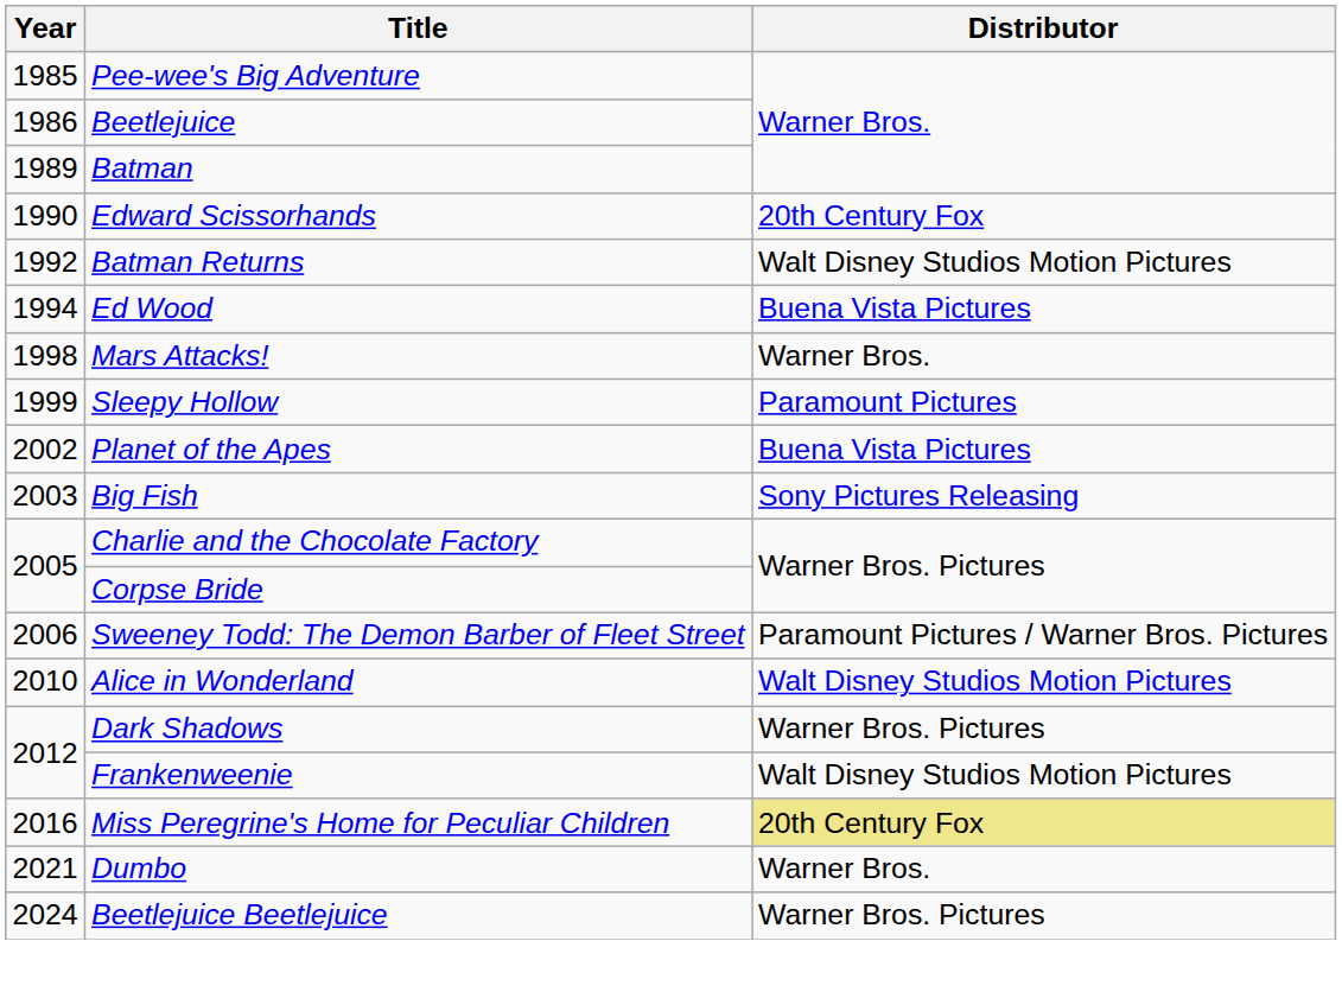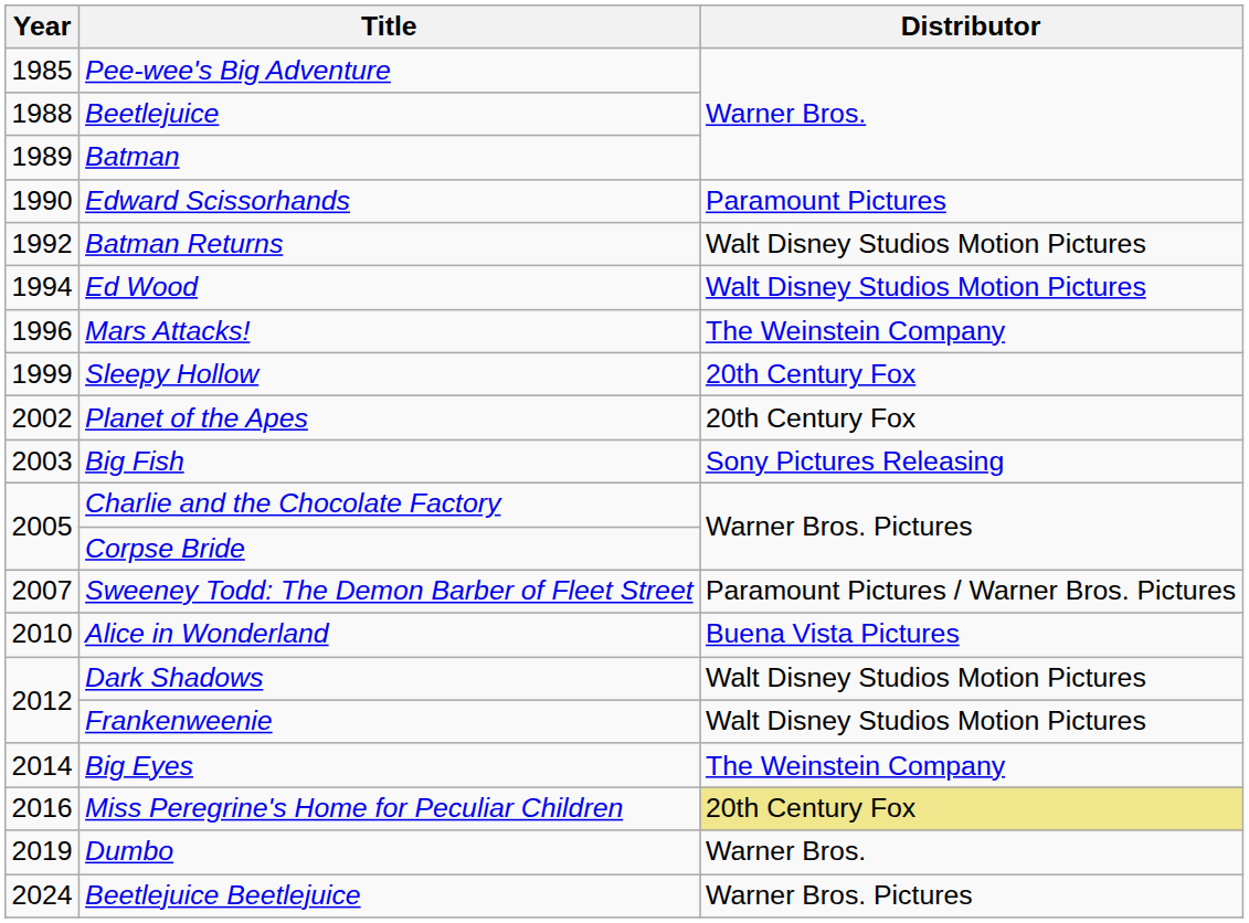Beetlejuice | Year: 1986 -> 1988
Edward Scissorhands | Distributor: 20th Century Fox -> Paramount Pictures
Ed Wood | Distributor: Buena Vista Pictures -> Walt Disney Studios Motion Pictures
Mars Attacks! | Year: 1998 -> 1996
Mars Attacks! | Distributor: Warner Bros. -> The Weinstein Company
Sleepy Hollow | Distributor: Paramount Pictures -> 20th Century Fox
Planet of the Apes | Distributor: Buena Vista Pictures -> 20th Century Fox
Sweeney Todd: The Demon Barber of Fleet Street | Year: 2006 -> 2007
Alice in Wonderland | Distributor: Walt Disney Studios Motion Pictures -> Buena Vista Pictures
Dark Shadows | Distributor: Warner Bros. Pictures -> Walt Disney Studios Motion Pictures
+ row: 2014 | Big Eyes | The Weinstein Company
Dumbo | Year: 2021 -> 2019
